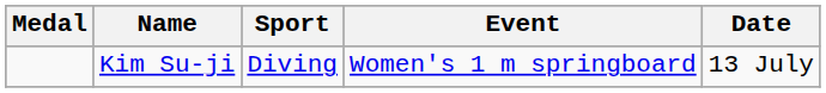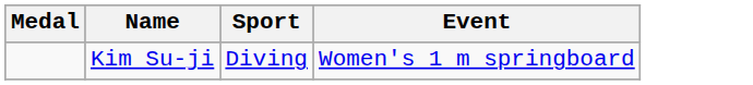- column: Date | 13 July
